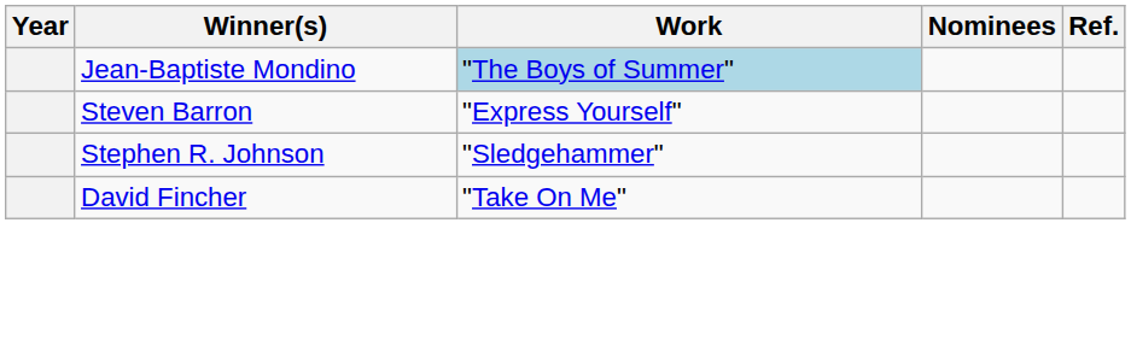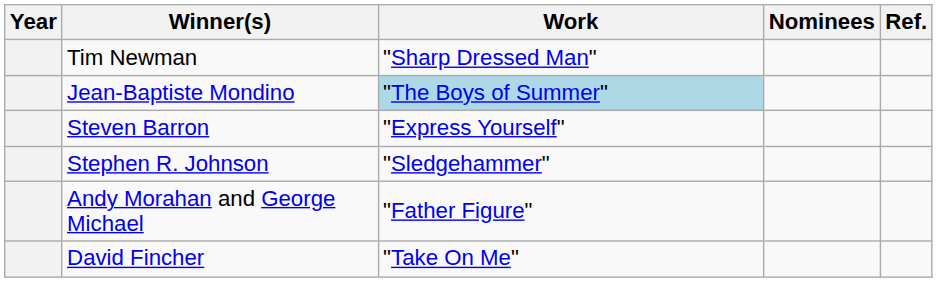+ row: Tim Newman | "Sharp Dressed Man"
+ row: Andy Morahan and George Michael | "Father Figure"
